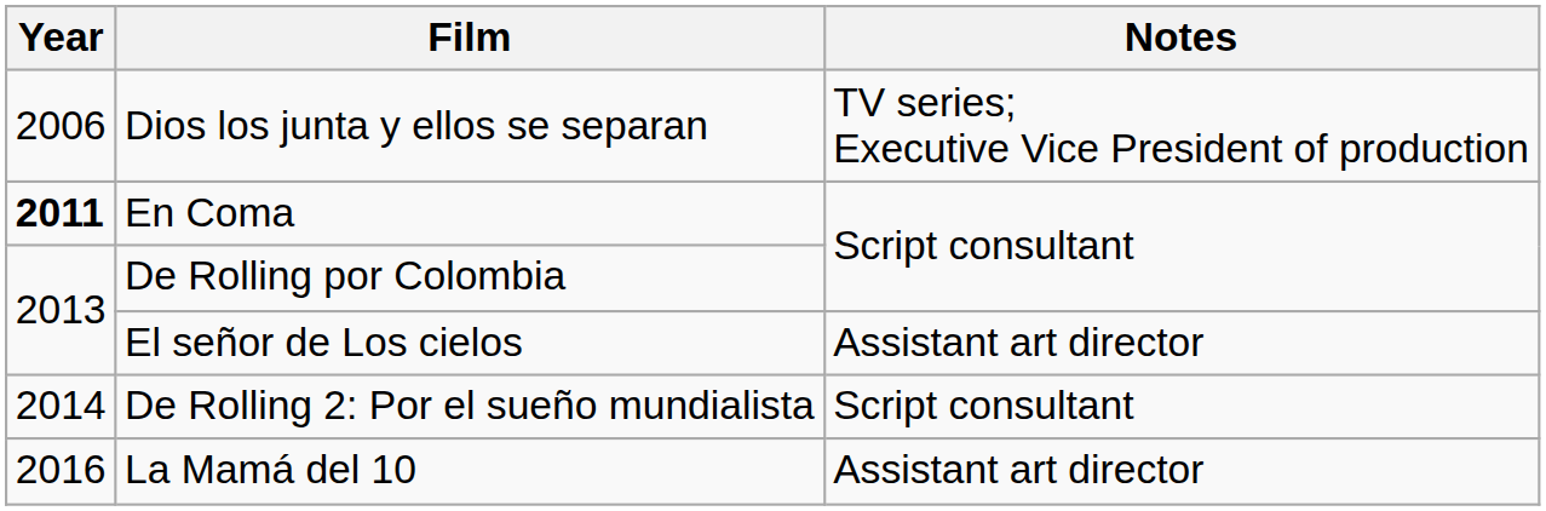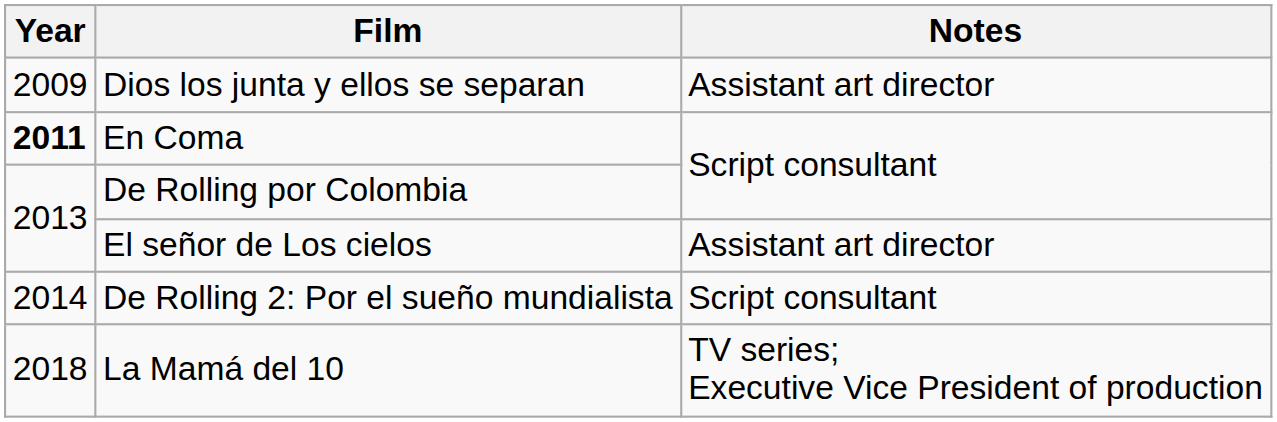Dios los junta y ellos se separan | Year: 2006 -> 2009
Dios los junta y ellos se separan | Notes: TV series; Executive Vice President of production -> Assistant art director
La Mamá del 10 | Year: 2016 -> 2018
La Mamá del 10 | Notes: Assistant art director -> TV series; Executive Vice President of production
